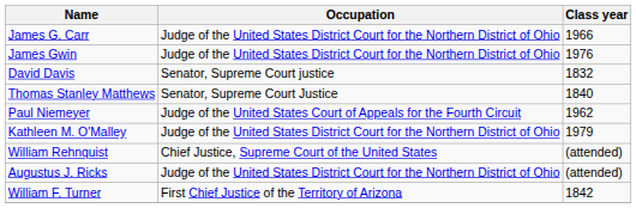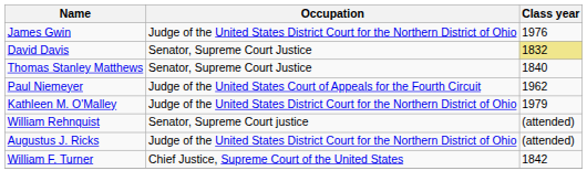- row: James G. Carr | Judge of the United States District Court for the Northern District of Ohio | 1966
David Davis | Occupation: Senator, Supreme Court justice -> Senator, Supreme Court Justice
David Davis | Class year: no background -> khaki background
William Rehnquist | Occupation: Chief Justice, Supreme Court of the United States -> Senator, Supreme Court justice
William F. Turner | Occupation: First Chief Justice of the Territory of Arizona -> Chief Justice, Supreme Court of the United States
